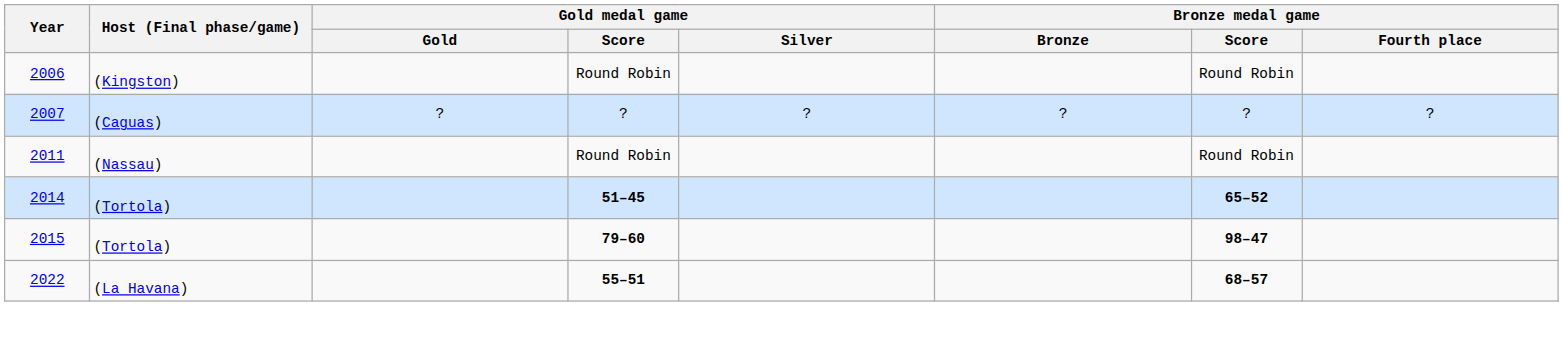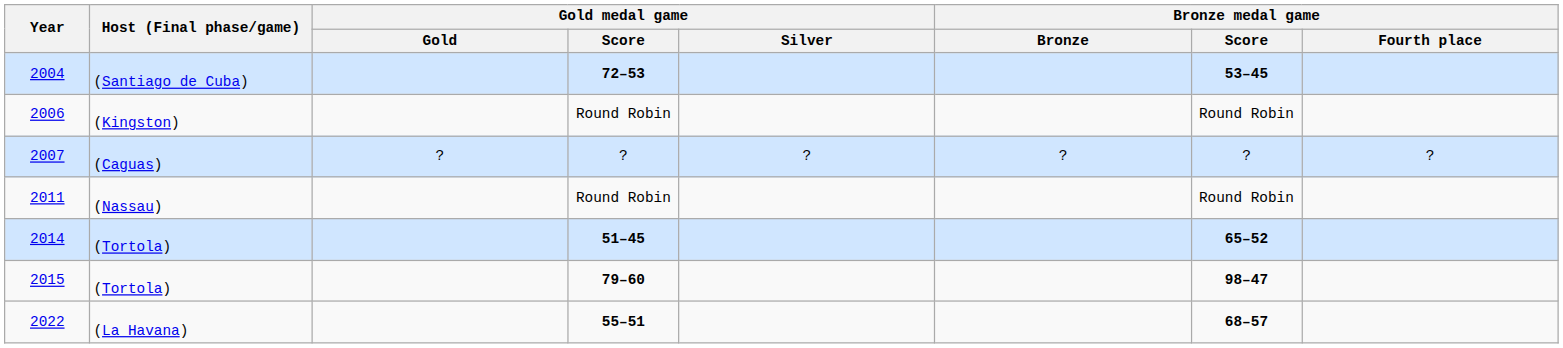+ row: 2004 | (Santiago de Cuba) | 72–53 | 53–45
